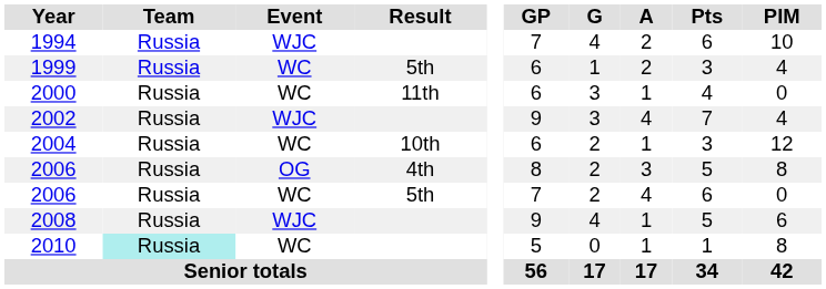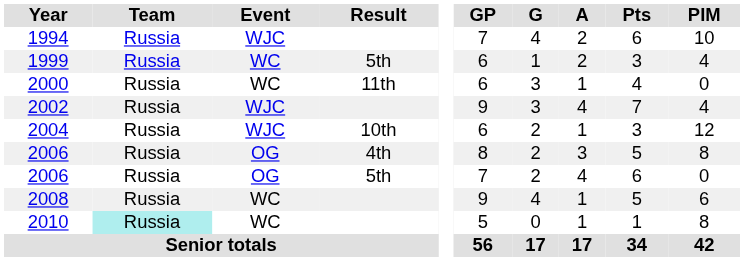2004 | Event: WC -> WJC
2006 / 5th | Event: WC -> OG
2008 | Event: WJC -> WC
